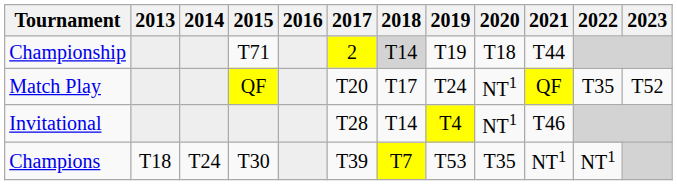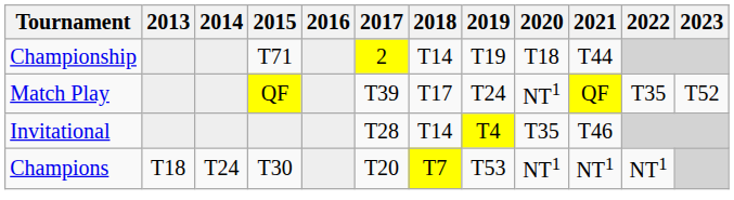Championship | 2018: lightgrey background -> no background
Match Play | 2017: T20 -> T39
Invitational | 2020: NT1 -> T35
Champions | 2017: T39 -> T20
Champions | 2020: T35 -> NT1
